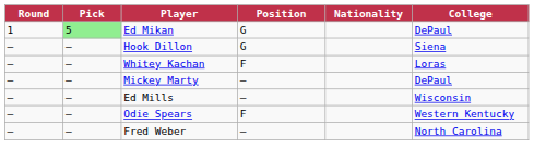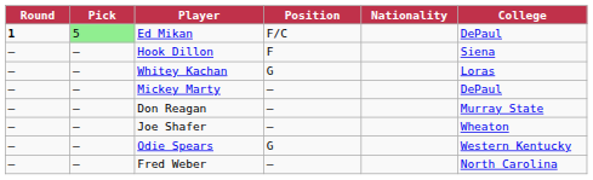Ed Mikan | Round: normal -> bold
Ed Mikan | Position: G -> F/C
Hook Dillon | Position: G -> F
Whitey Kachan | Position: F -> G
- row: – | – | Ed Mills | – | Wisconsin
+ row: – | – | Don Reagan | – | Murray State
+ row: – | – | Joe Shafer | – | Wheaton
Odie Spears | Position: F -> G
